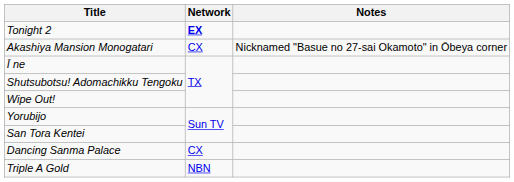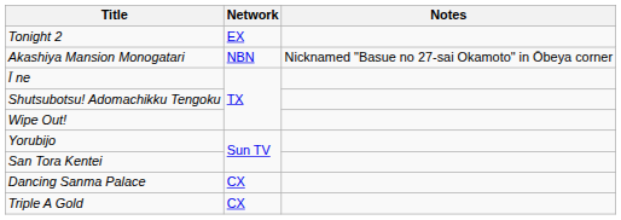Tonight 2 | Network: bold -> normal
Akashiya Mansion Monogatari | Network: CX -> NBN
Triple A Gold | Network: NBN -> CX
